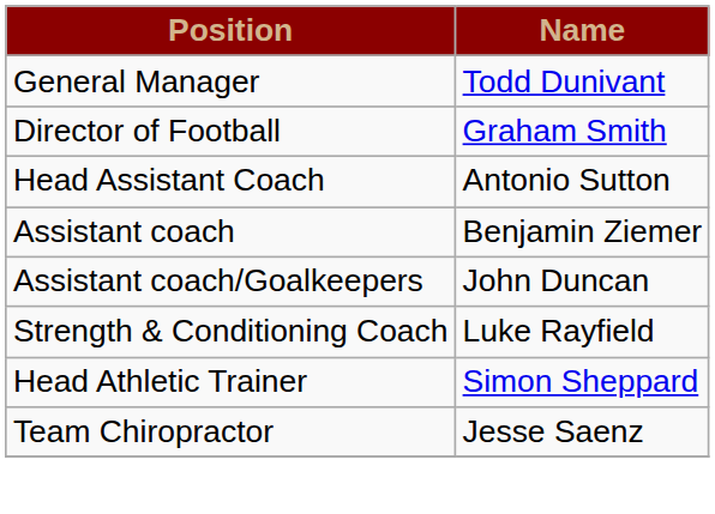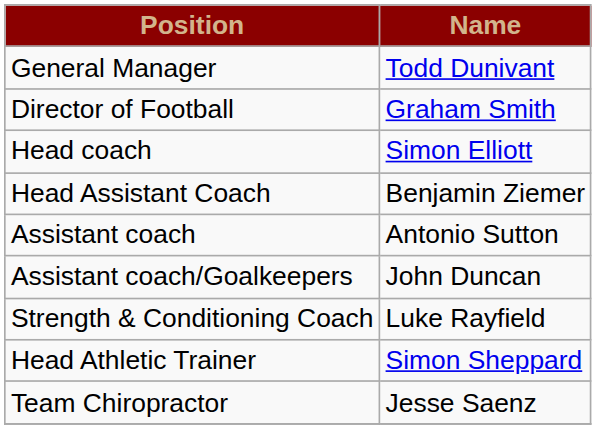+ row: Head coach | Simon Elliott
Head Assistant Coach | Name: Antonio Sutton -> Benjamin Ziemer
Assistant coach | Name: Benjamin Ziemer -> Antonio Sutton
